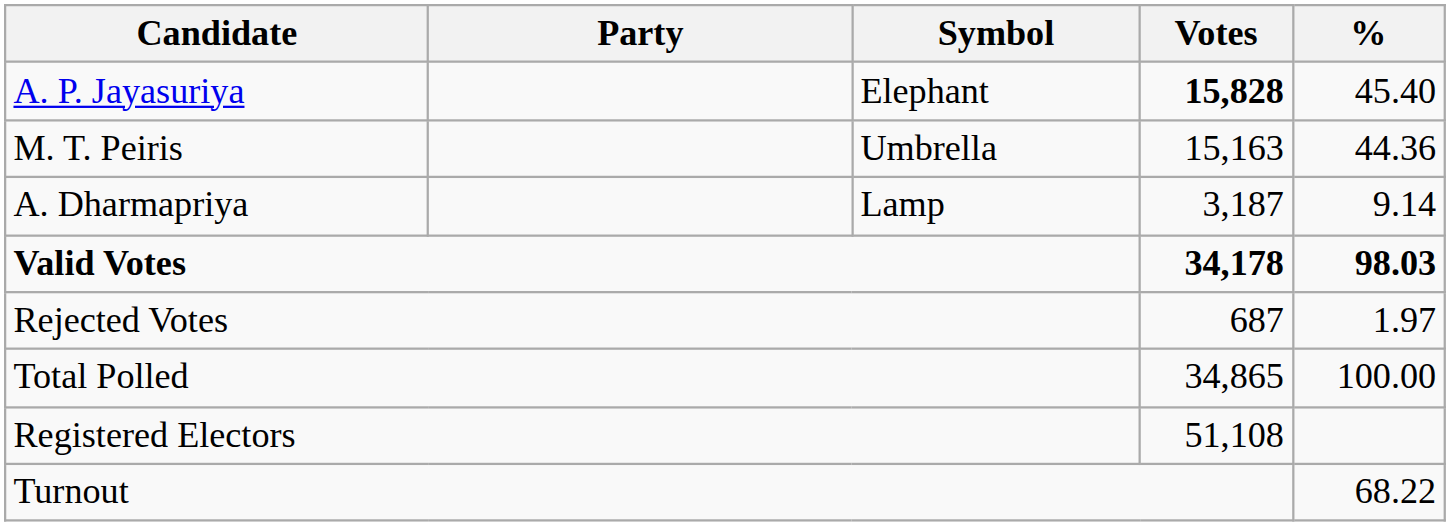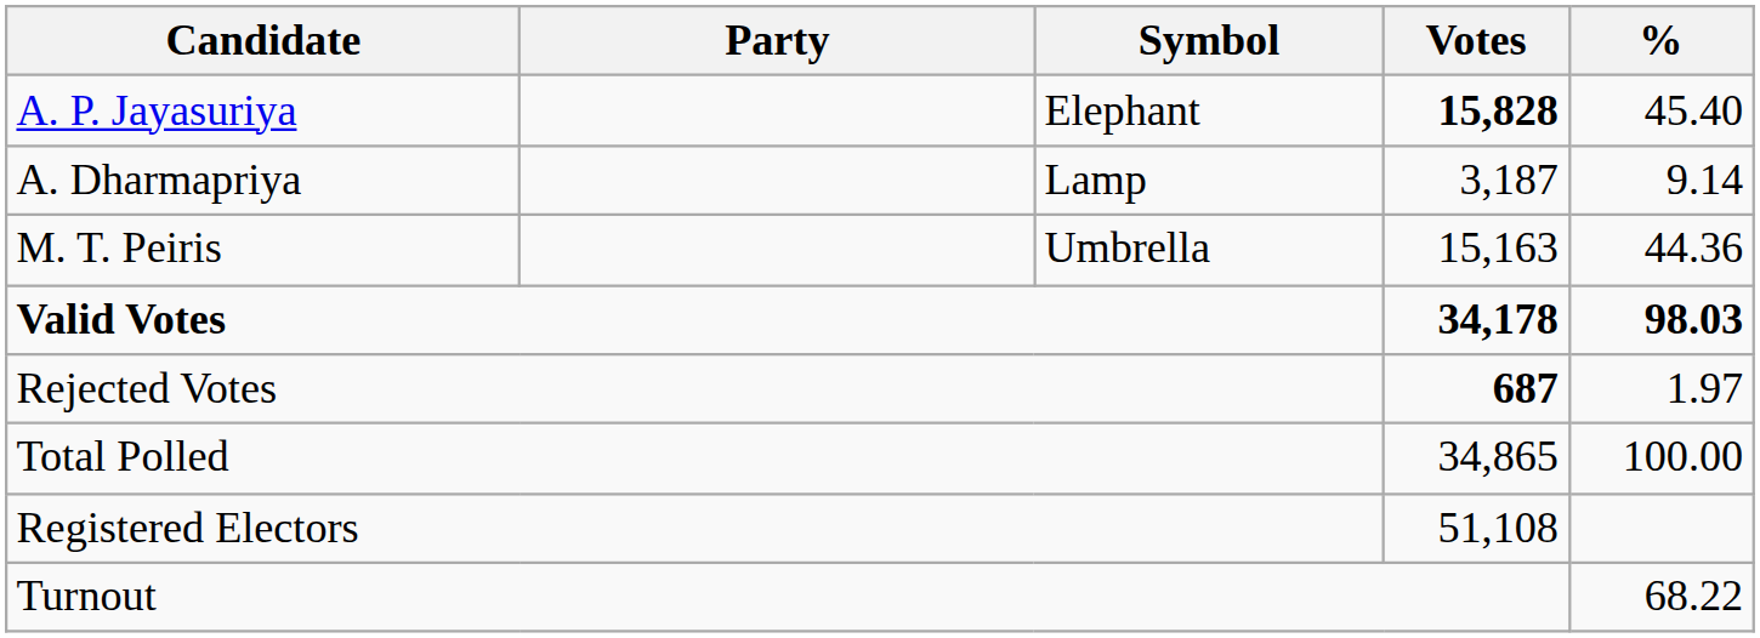rows swapped: M. T. Peiris <-> A. Dharmapriya
Rejected Votes | Votes: normal -> bold
